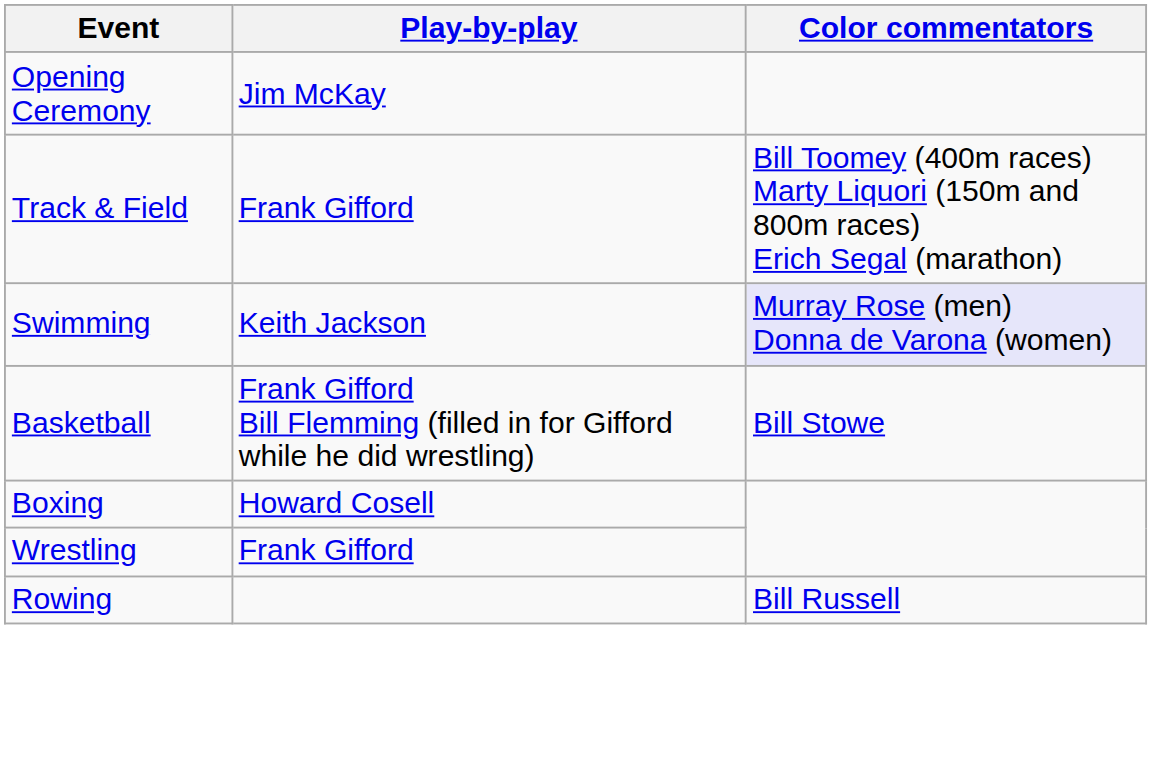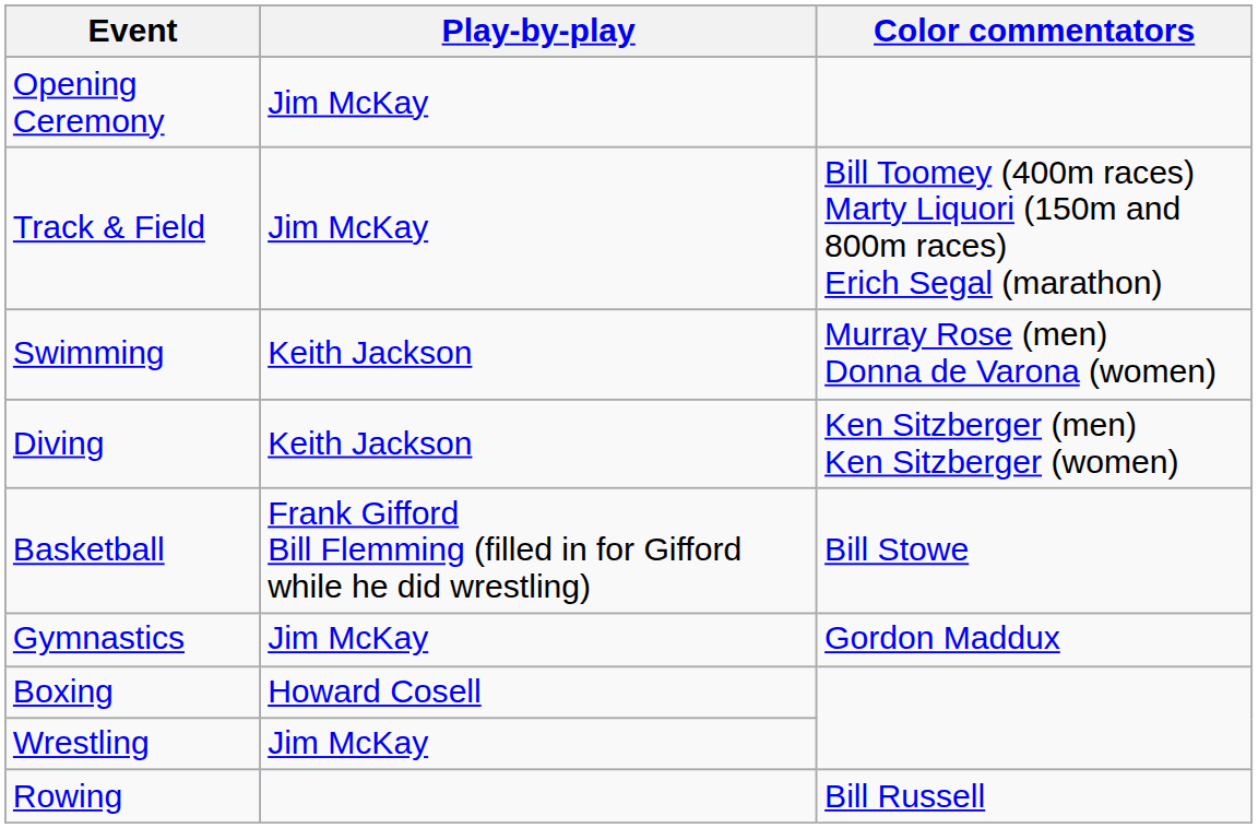Track & Field | Play-by-play: Frank Gifford -> Jim McKay
Swimming | Color commentators: lavender background -> no background
+ row: Diving | Keith Jackson | Ken Sitzberger (men) Ken Sitzberger (women)
+ row: Gymnastics | Jim McKay | Gordon Maddux
Wrestling | Play-by-play: Frank Gifford -> Jim McKay
